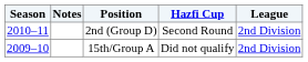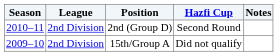columns swapped: League <-> Notes
